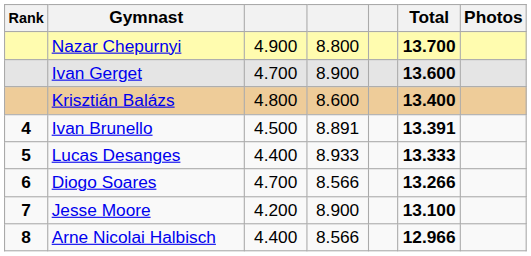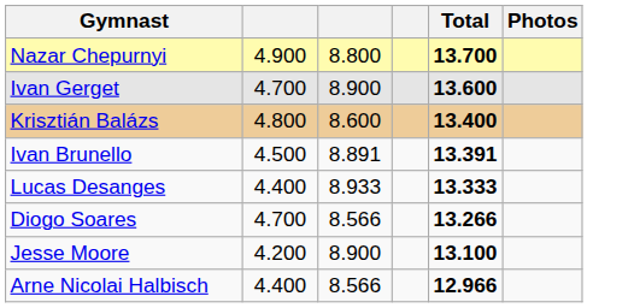- column: Rank | 4 | 5 | 6 | 7 | 8
